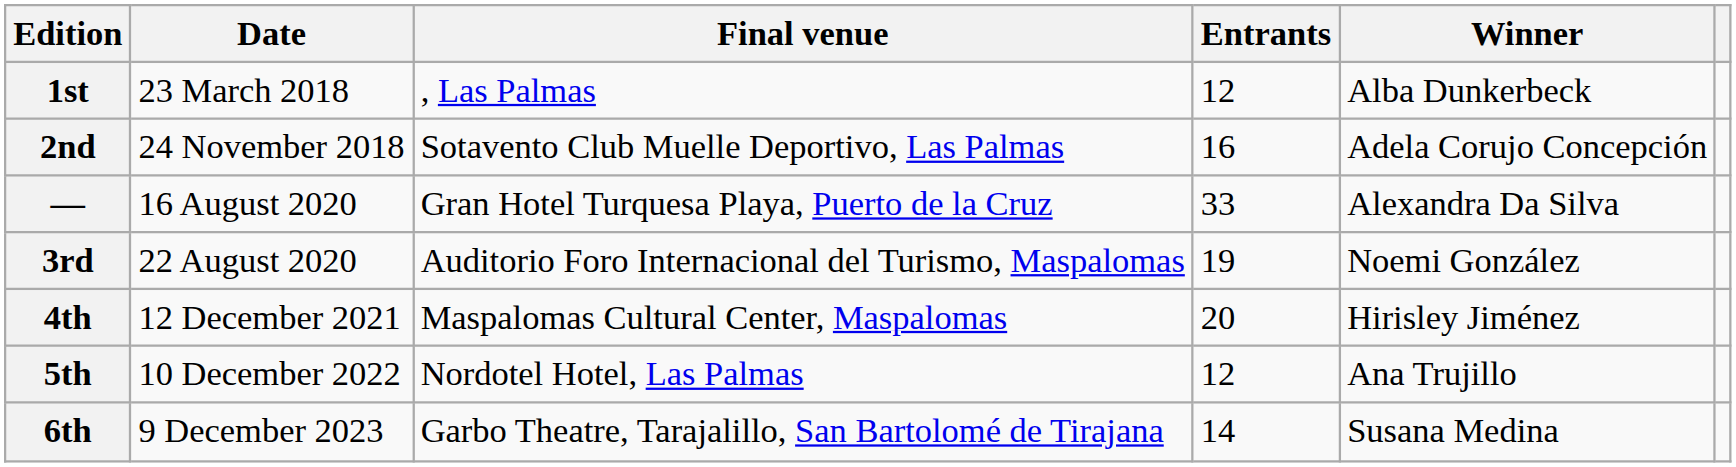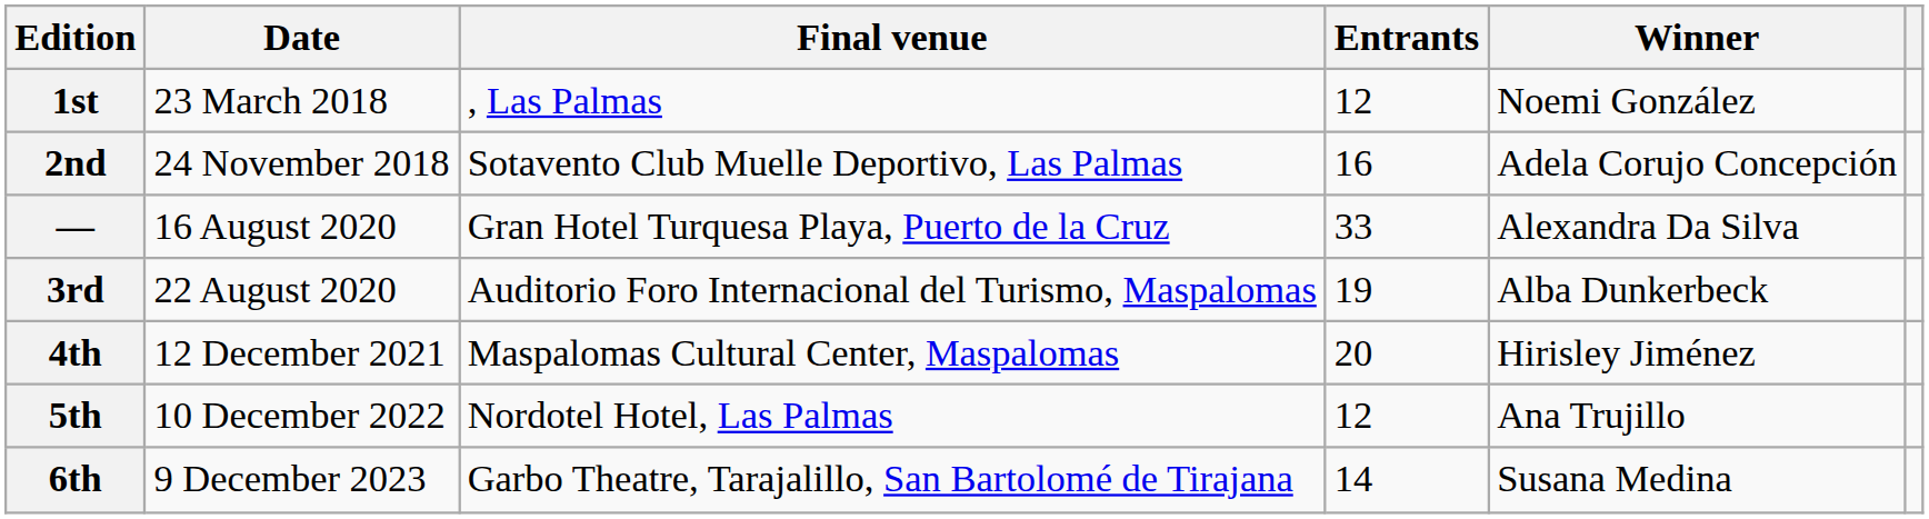1st | Winner: Alba Dunkerbeck -> Noemi González
3rd | Winner: Noemi González -> Alba Dunkerbeck
